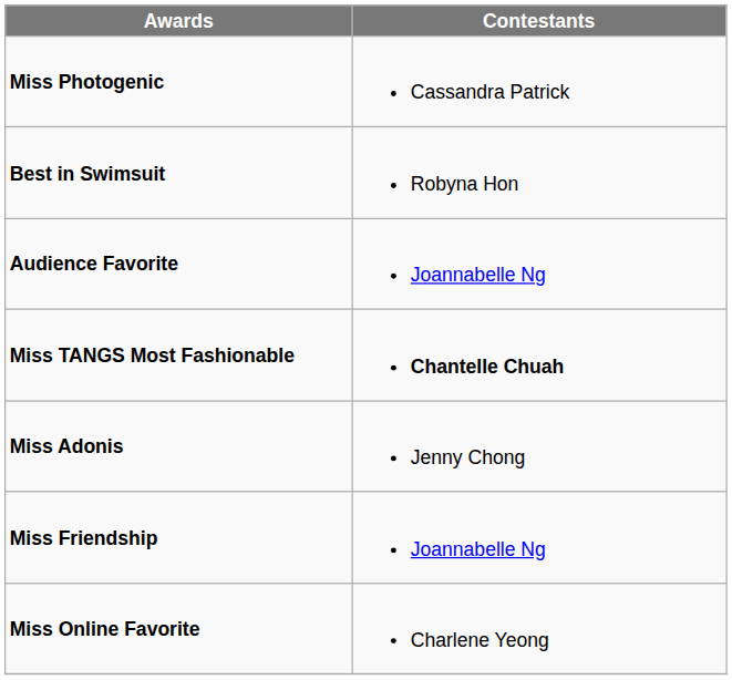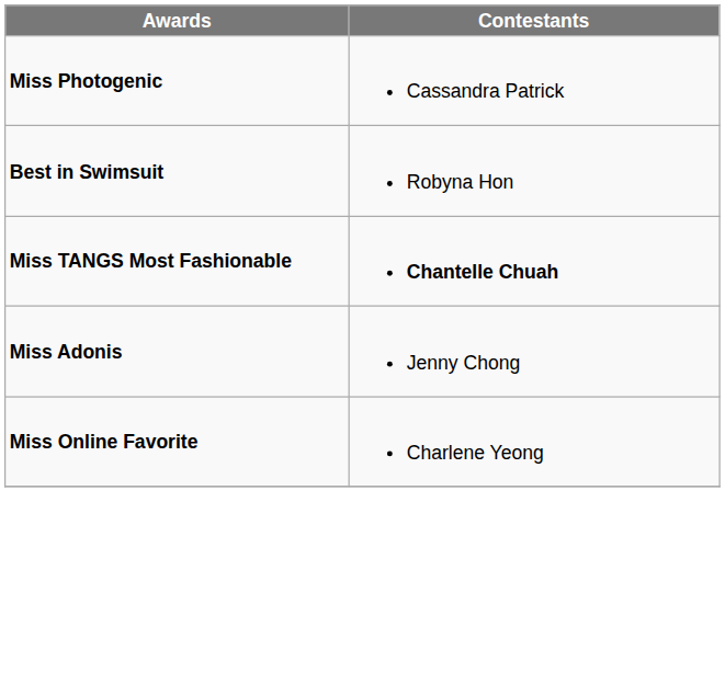- row: Audience Favorite | Joannabelle Ng
- row: Miss Friendship | Joannabelle Ng
